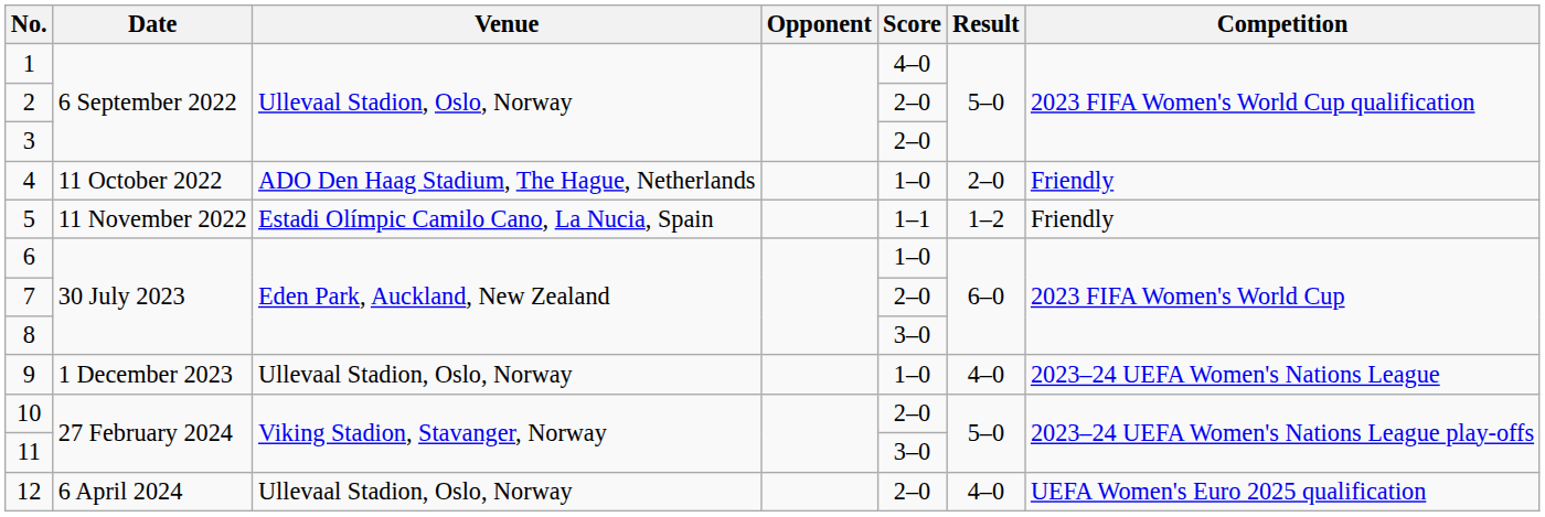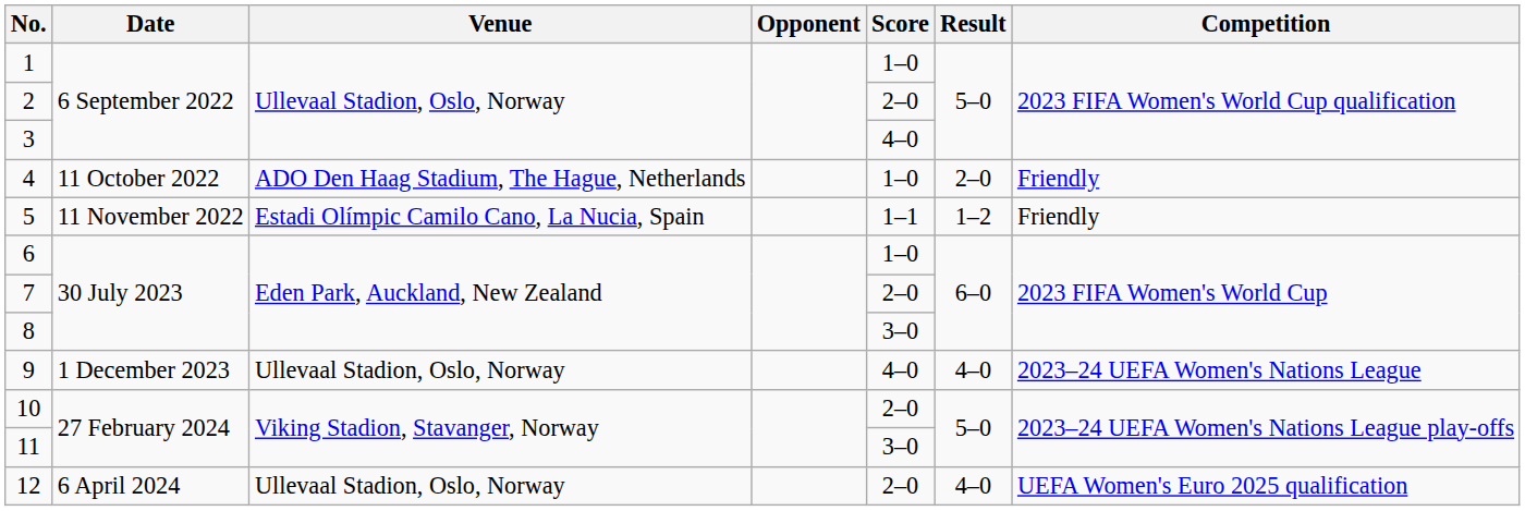1 | Score: 4–0 -> 1–0
3 | Score: 2–0 -> 4–0
9 | Score: 1–0 -> 4–0
